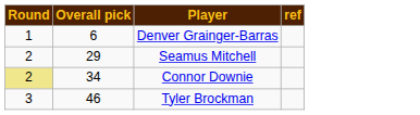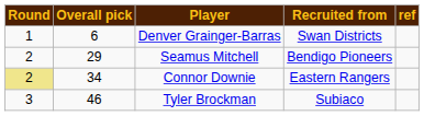+ column: Recruited from | Swan Districts | Bendigo Pioneers | Eastern Rangers | Subiaco
